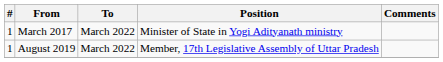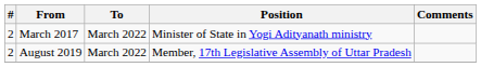March 2017 | #: 1 -> 2
August 2019 | #: 1 -> 2
